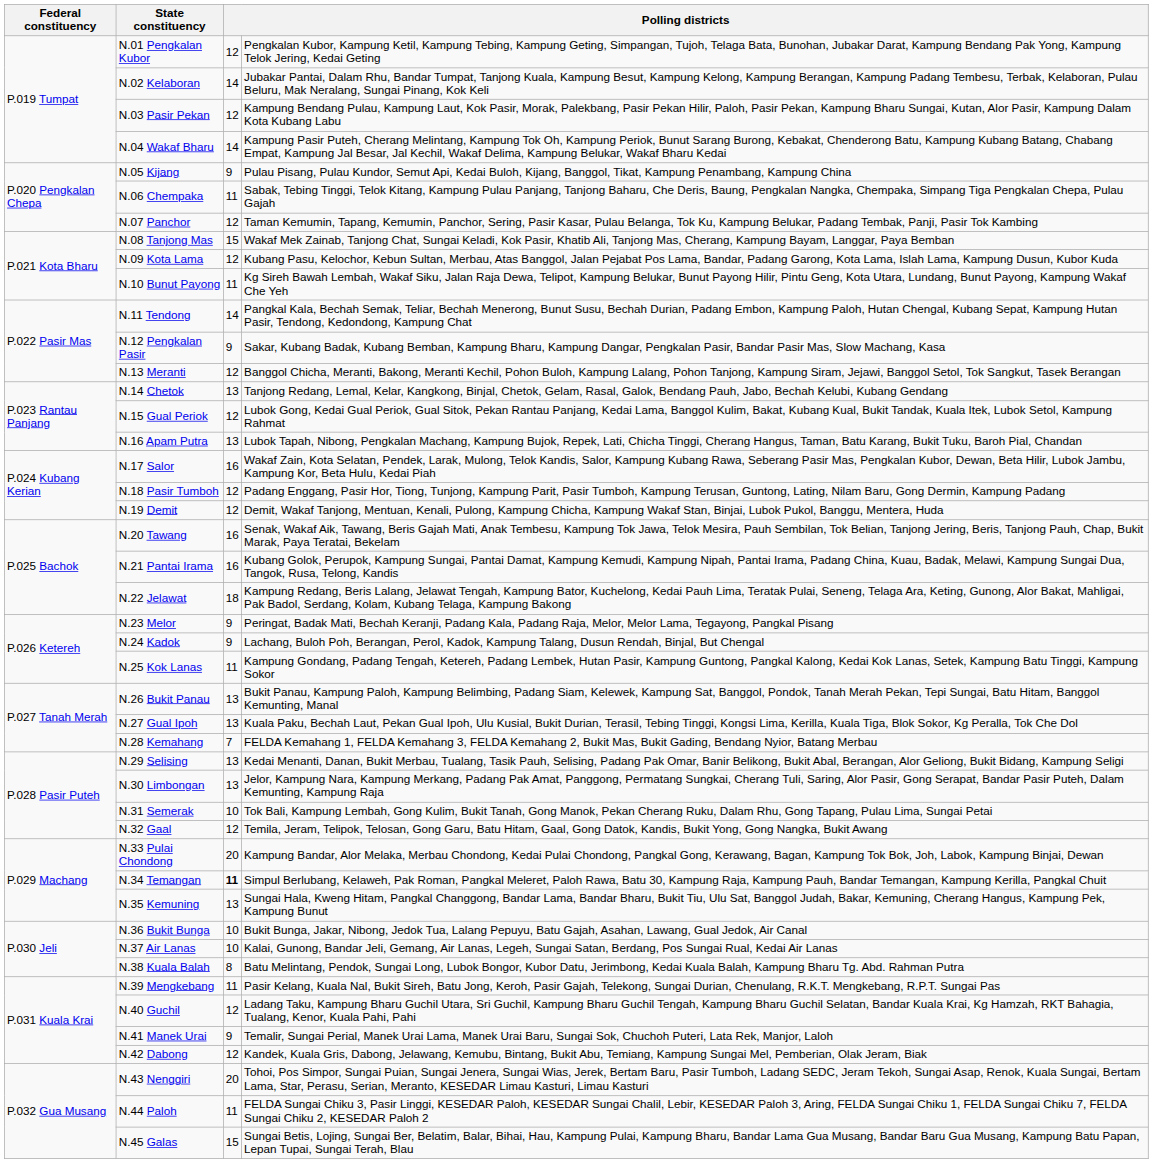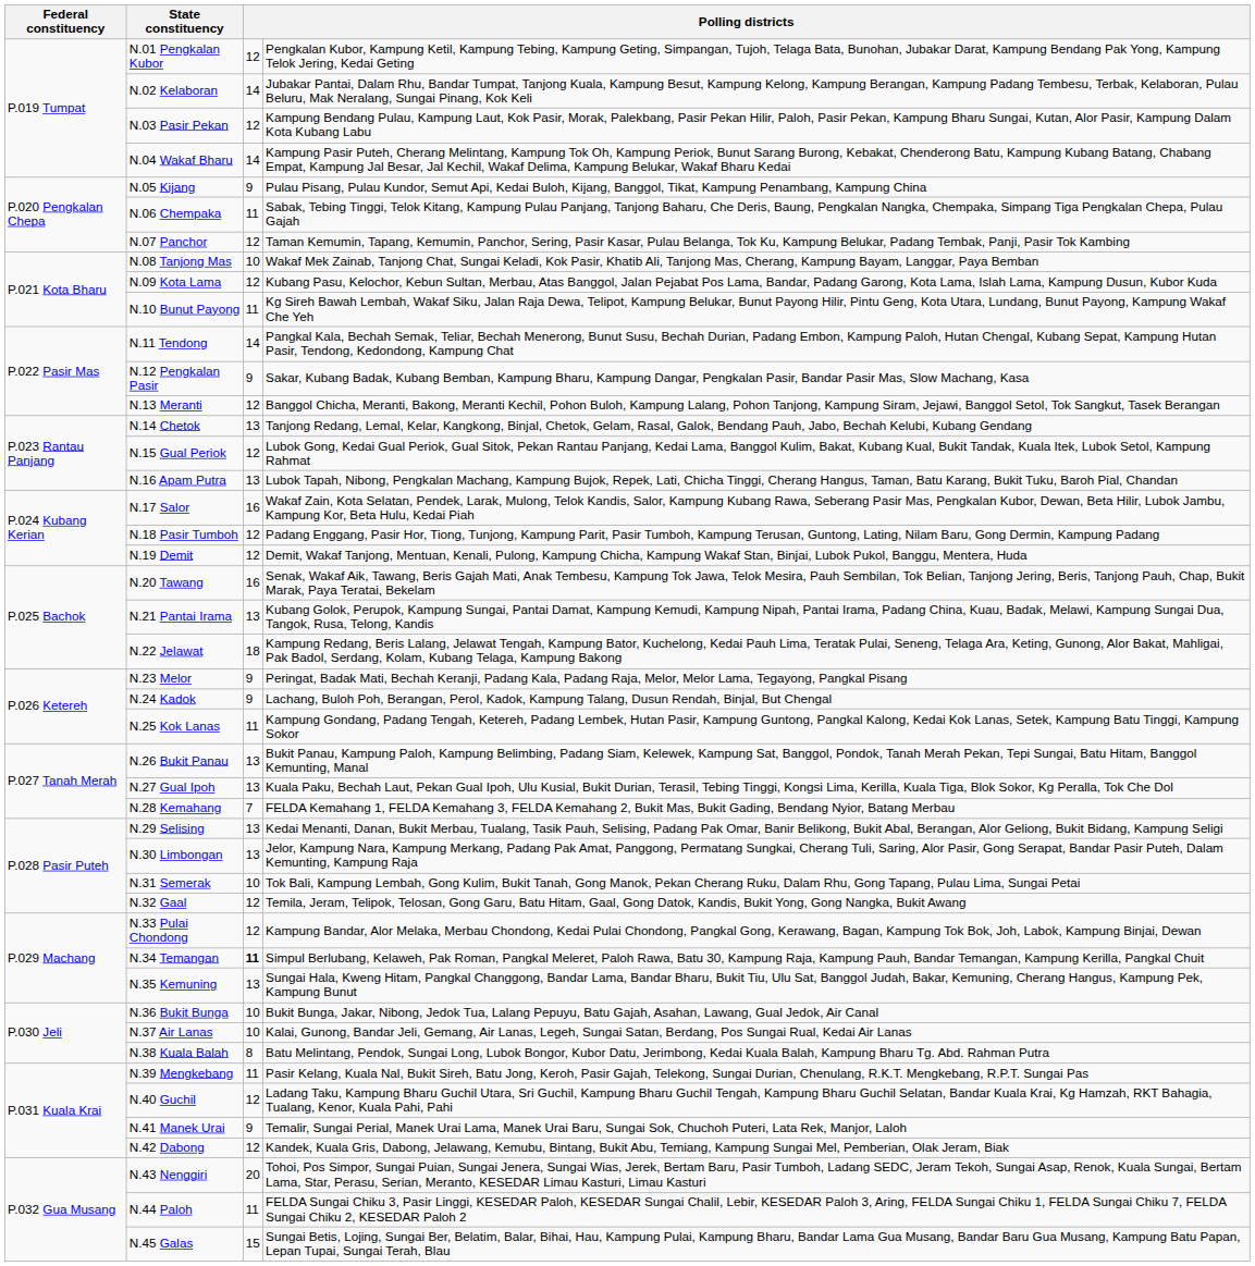N.08 Tanjong Mas | column 3: 15 -> 10
N.21 Pantai Irama | column 3: 16 -> 13
N.33 Pulai Chondong | column 3: 20 -> 12
